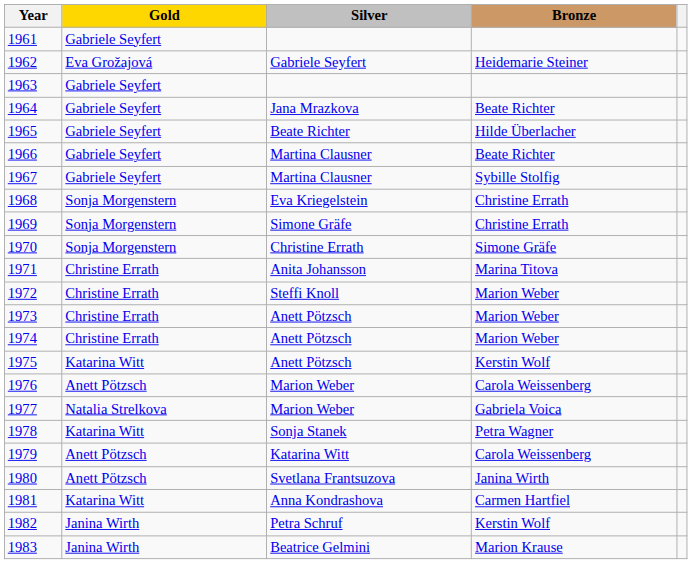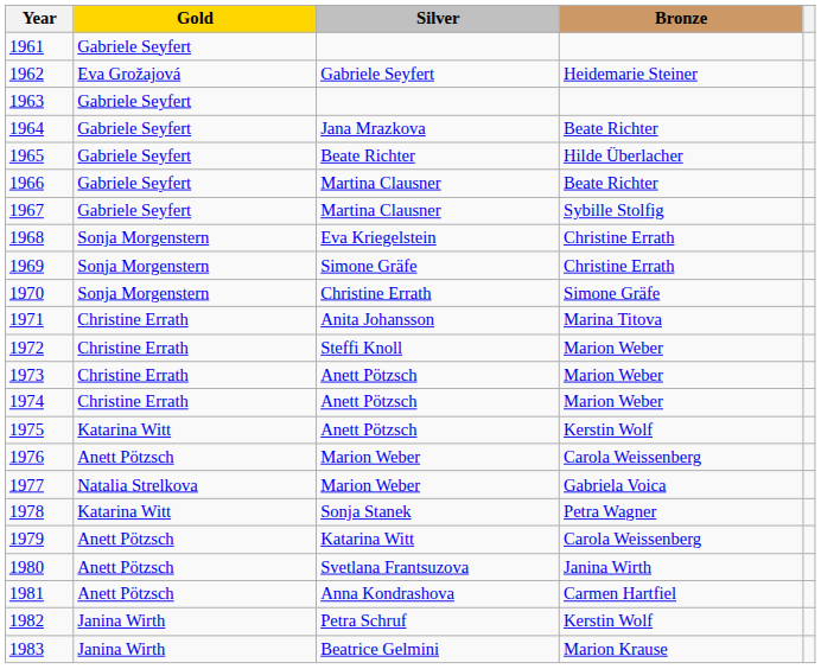1981 | Gold: Katarina Witt -> Anett Pötzsch
